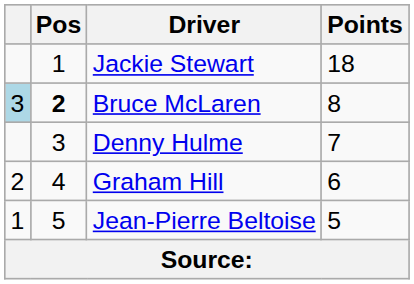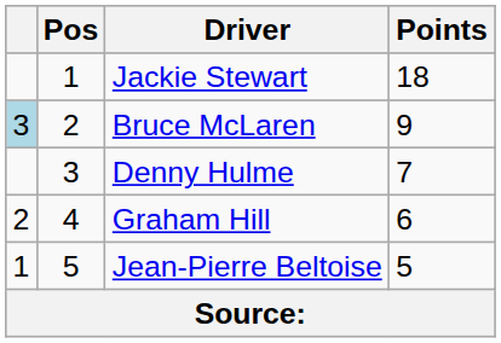Bruce McLaren | Pos: bold -> normal
Bruce McLaren | Points: 8 -> 9
